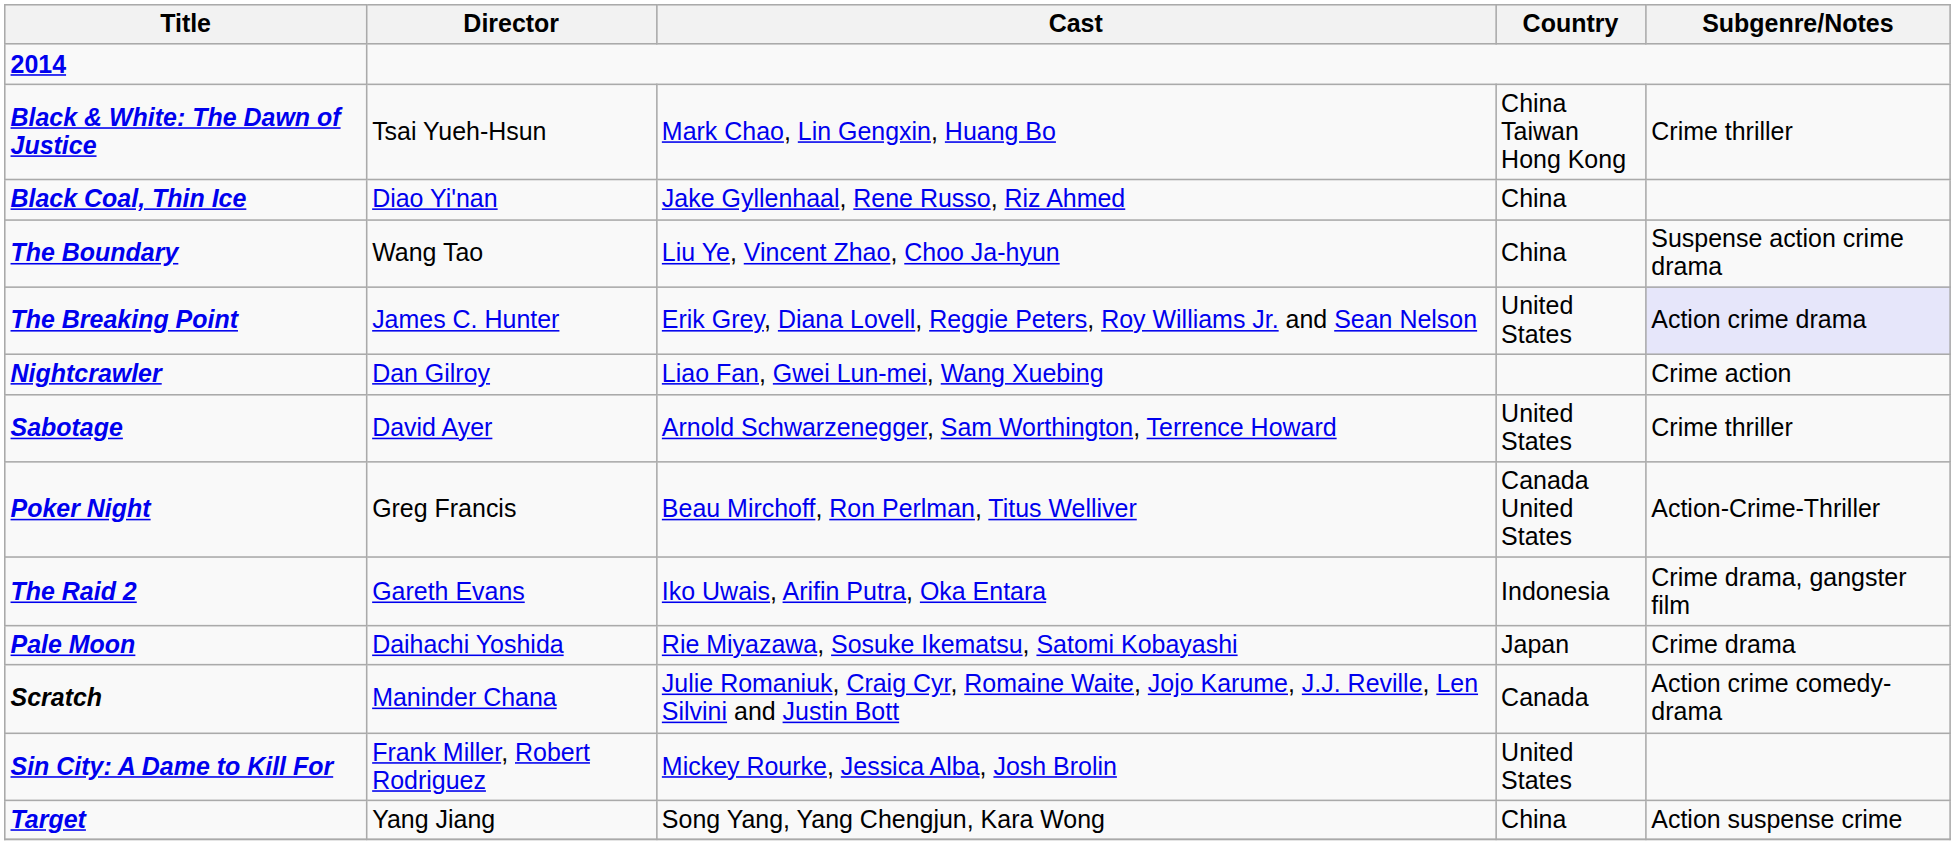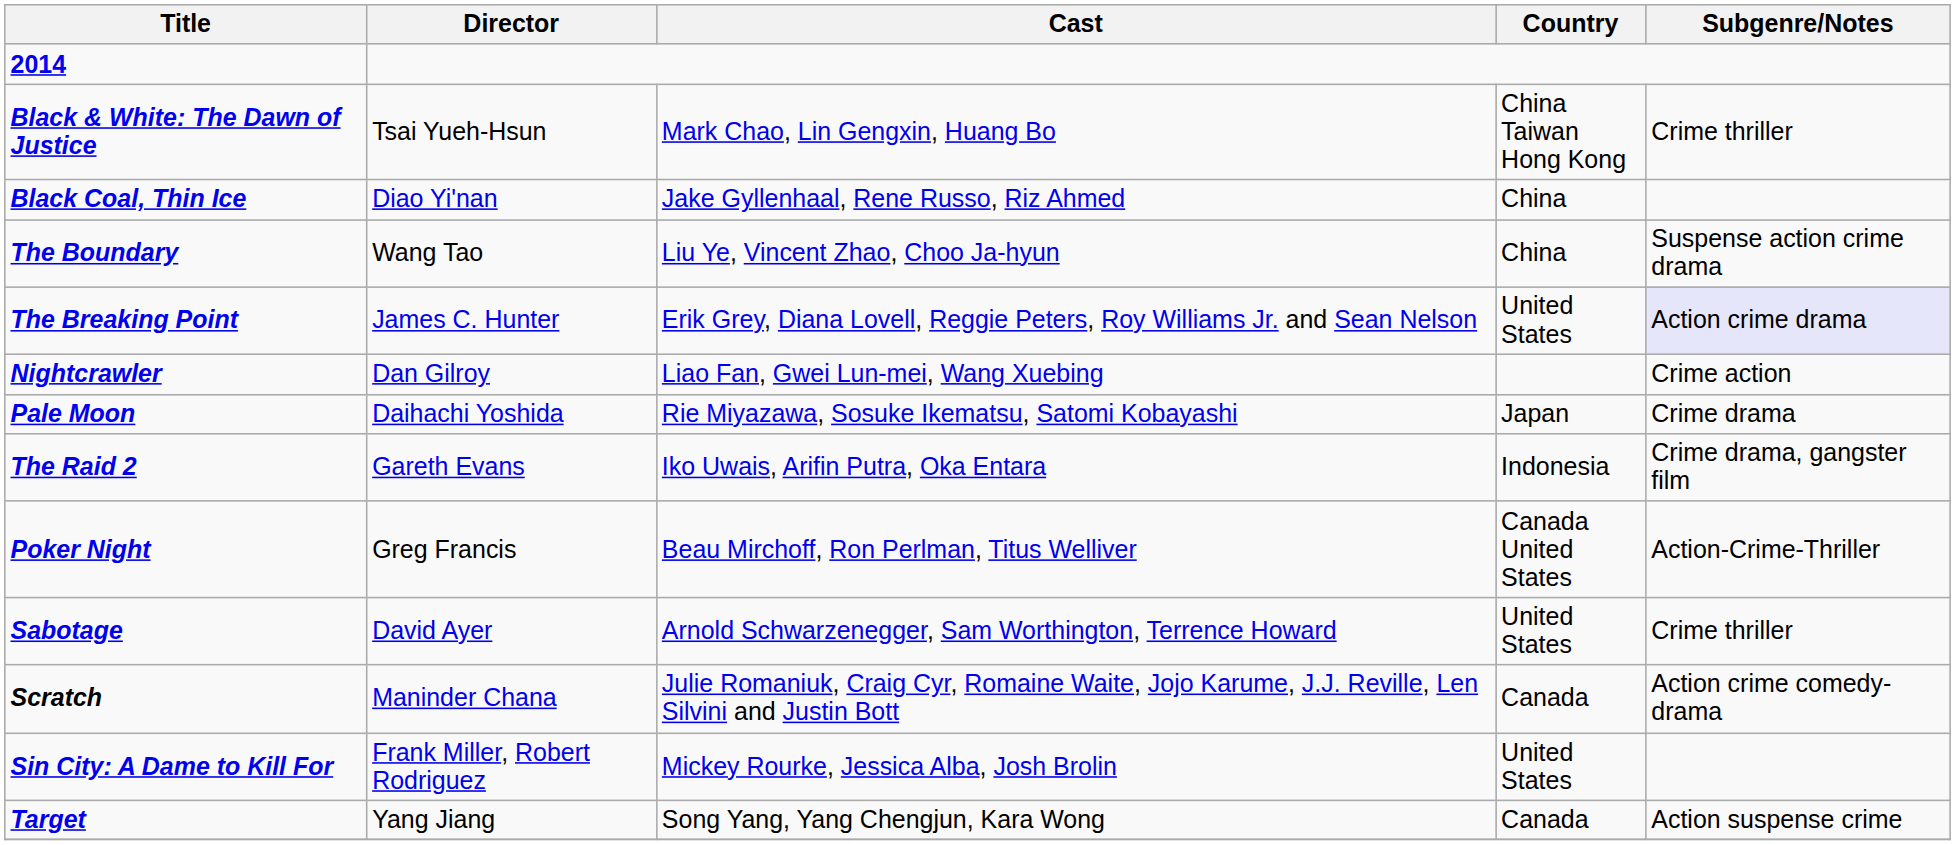rows swapped: Pale Moon <-> Sabotage
rows swapped: Poker Night <-> The Raid 2
Target | Country: China -> Canada
